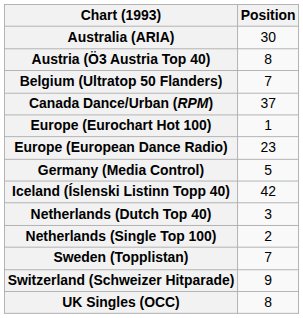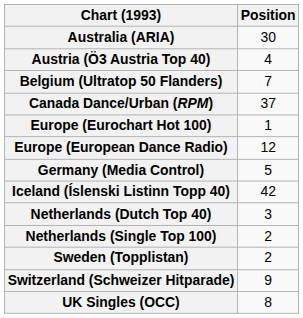Austria (Ö3 Austria Top 40) | Position: 8 -> 4
Europe (European Dance Radio) | Position: 23 -> 12
Sweden (Topplistan) | Position: 7 -> 2
